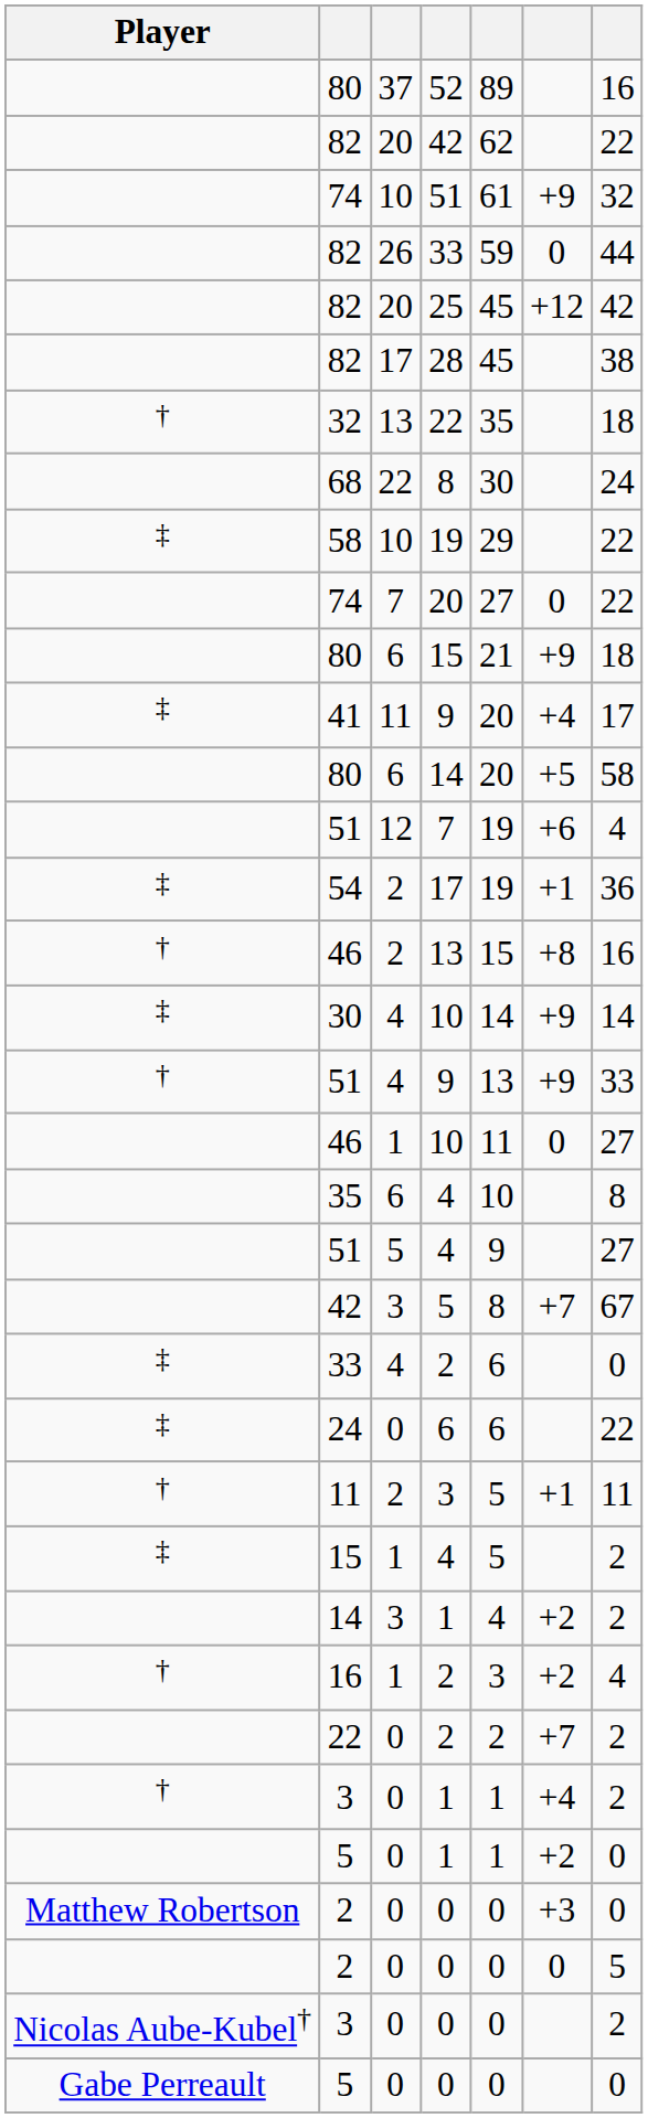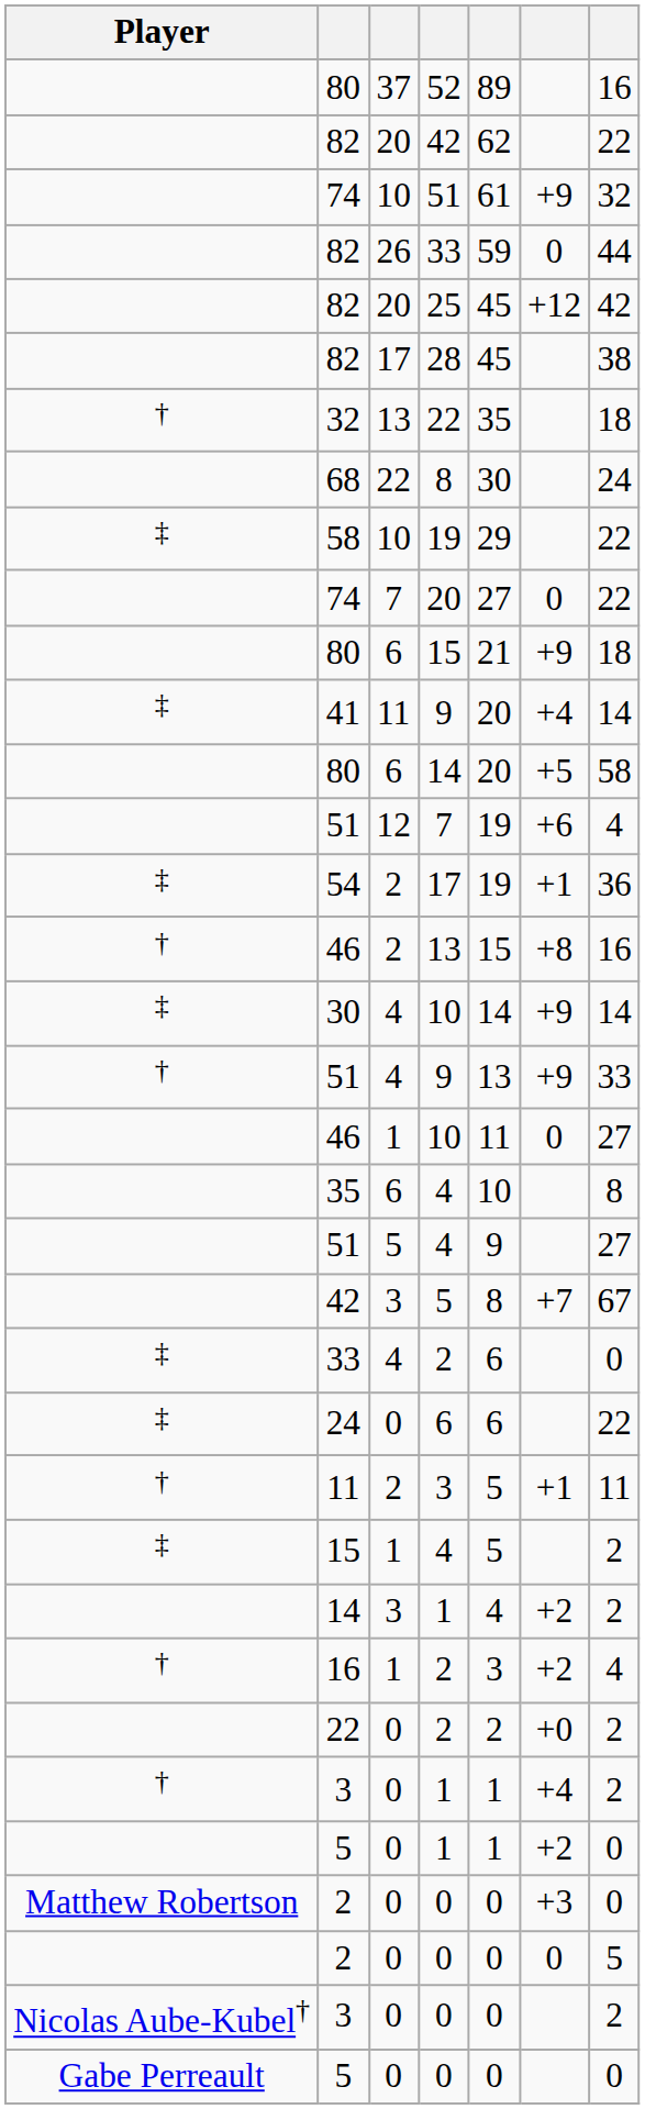41 / 9 | column 7: 17 -> 14
22 / 2 | column 6: +7 -> +0
